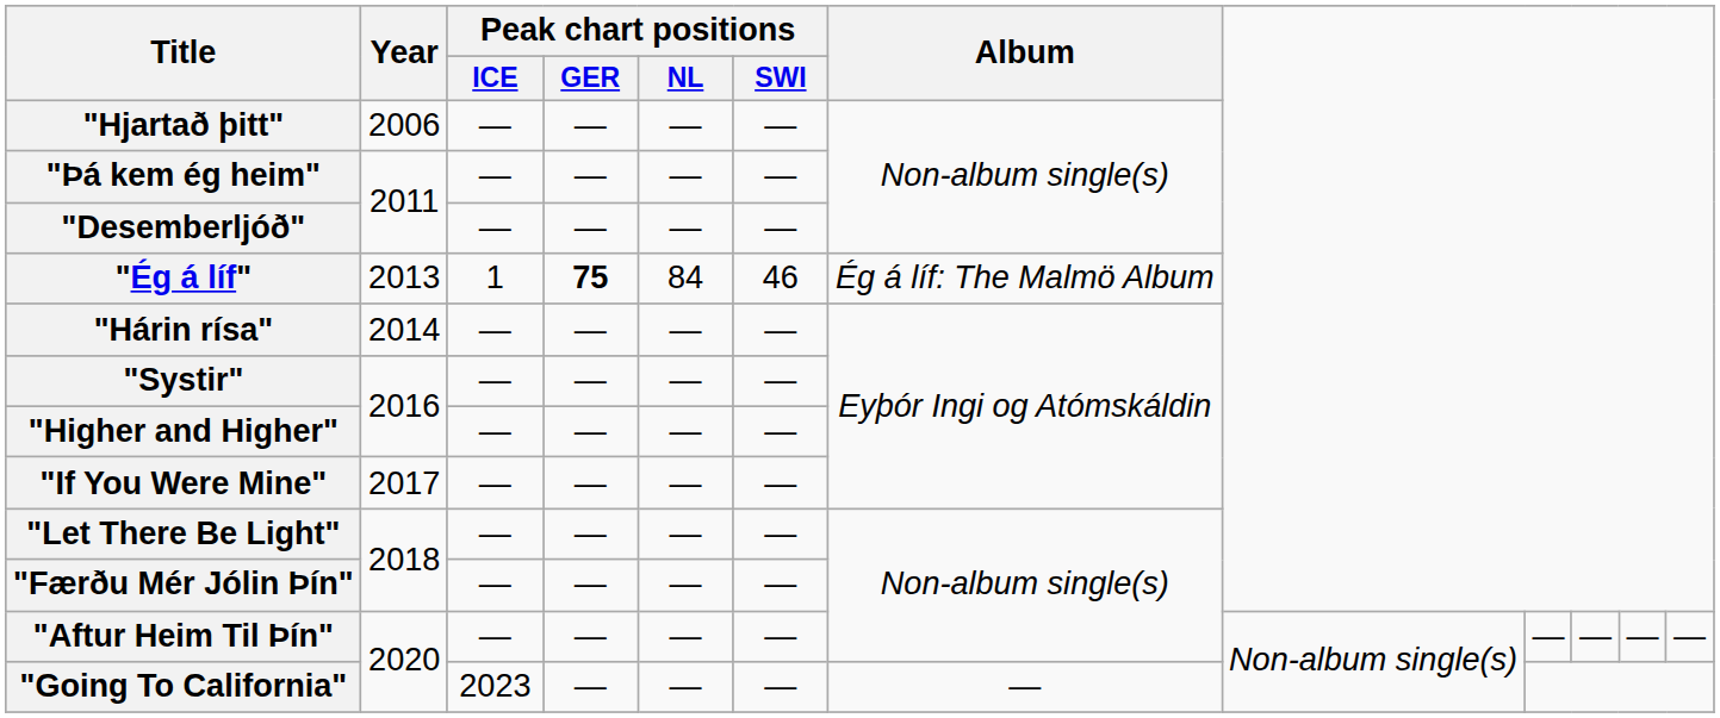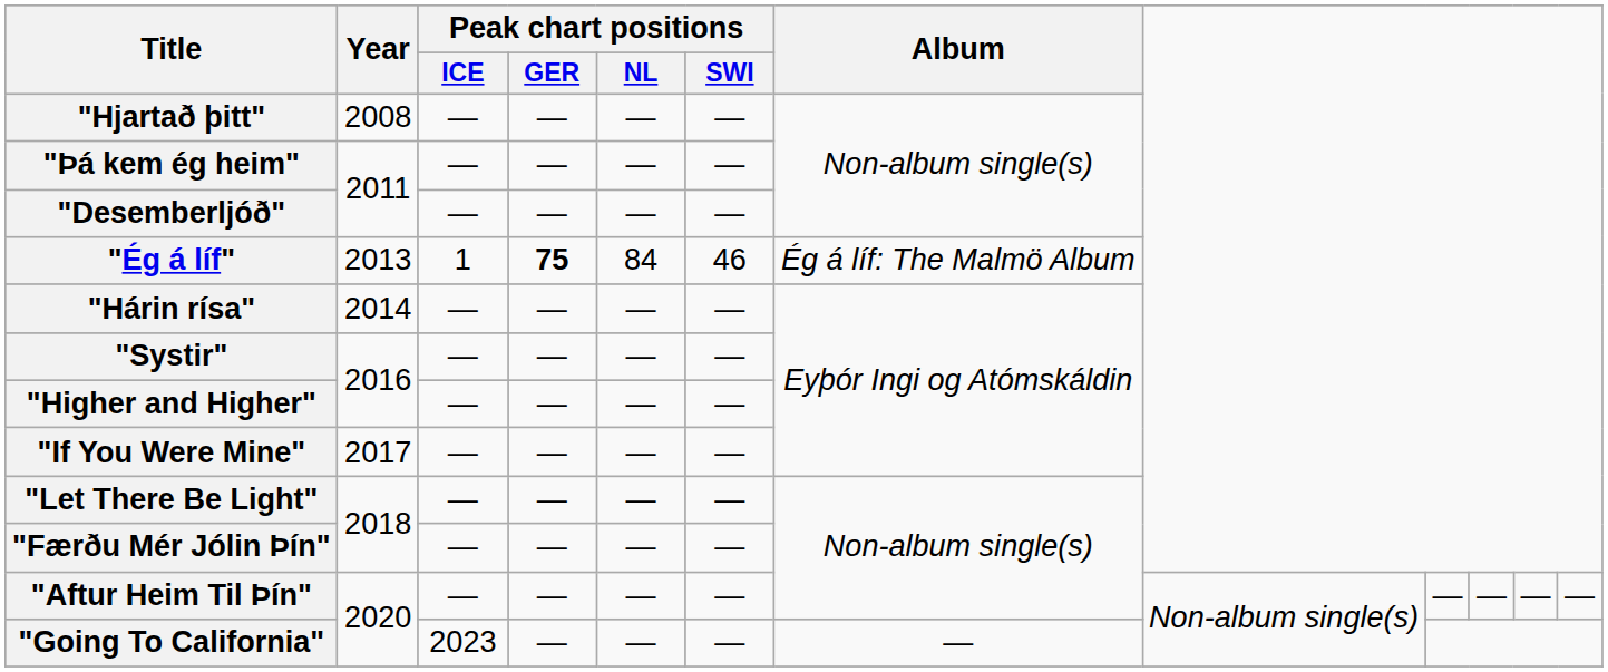"Hjartað þitt" | Year: 2006 -> 2008
